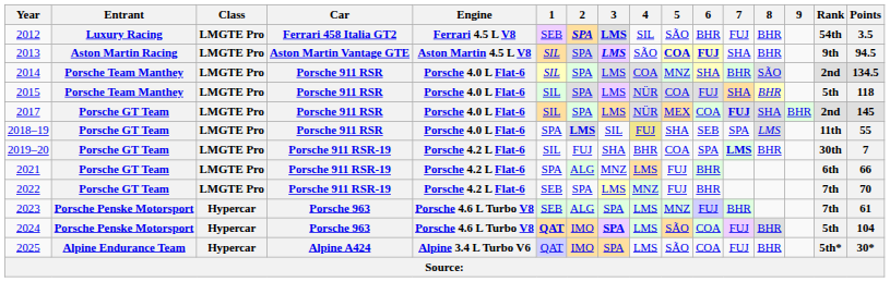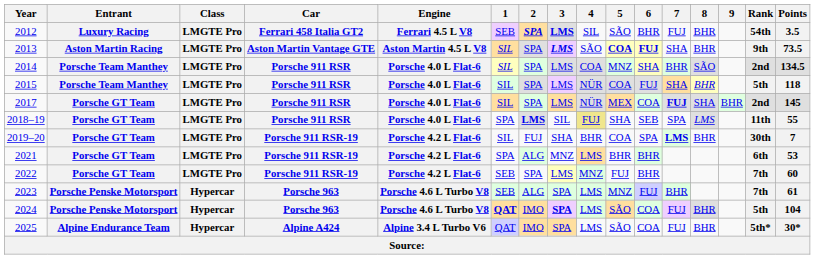2013 | Points: 94.5 -> 73.5
2021 | 5: FUJ -> BHR
2021 | Points: 66 -> 53
2022 | Points: 70 -> 60
